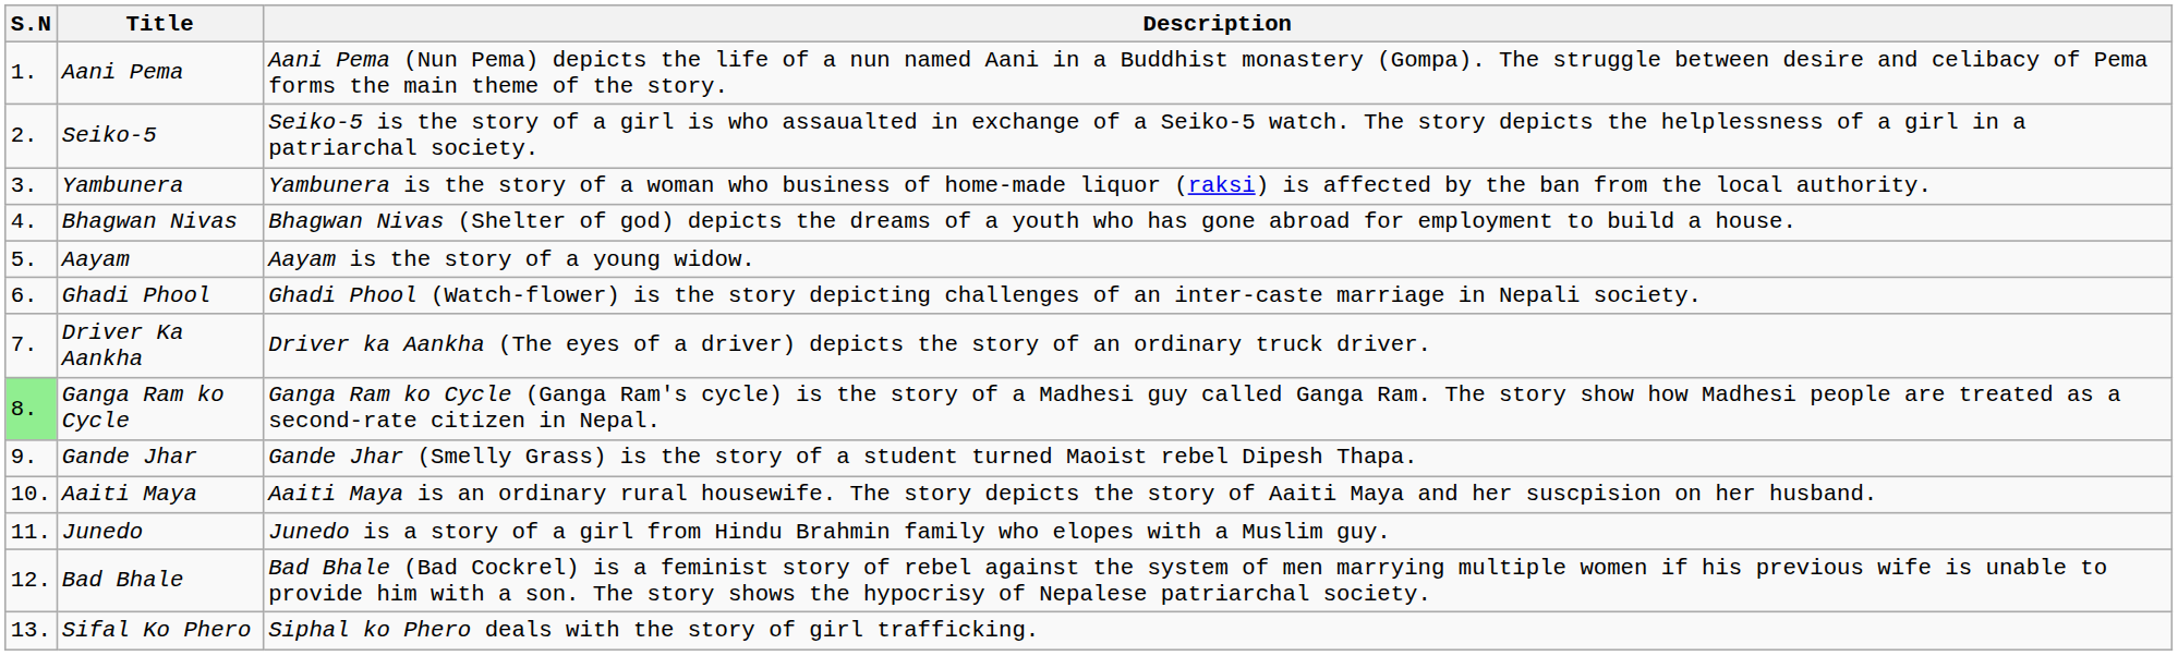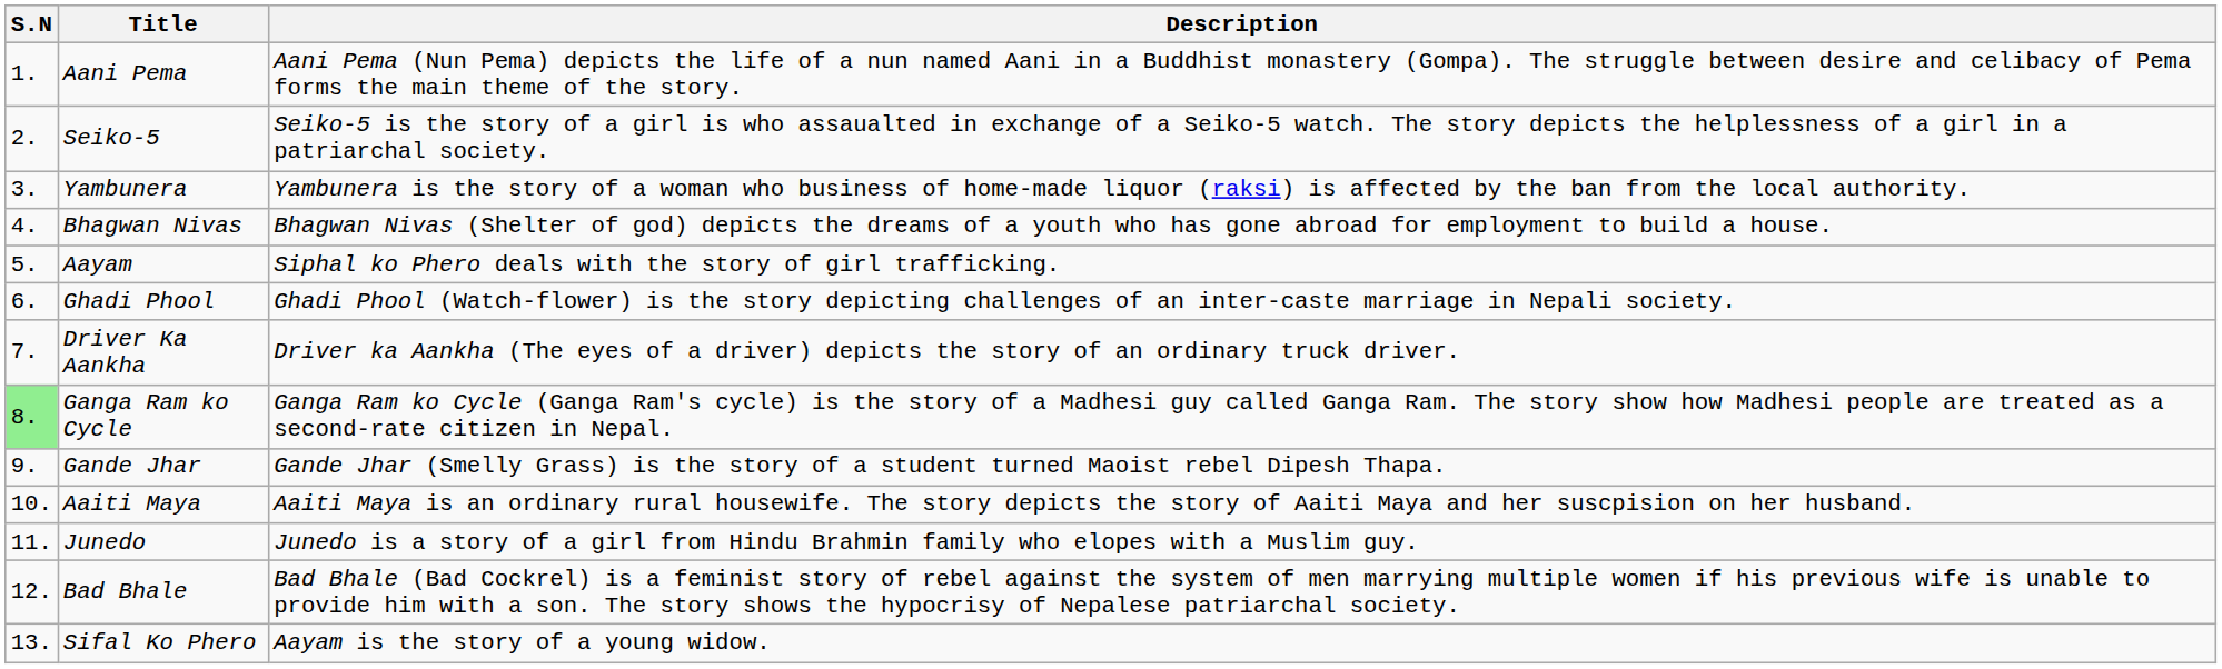Aayam | Description: Aayam is the story of a young widow. -> Siphal ko Phero deals with the story of girl trafficking.
Sifal Ko Phero | Description: Siphal ko Phero deals with the story of girl trafficking. -> Aayam is the story of a young widow.
